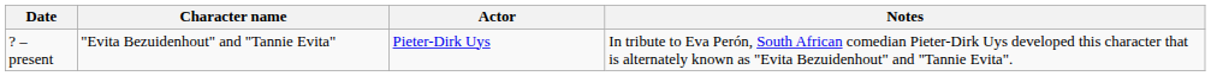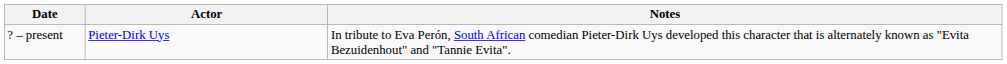- column: Character name | "Evita Bezuidenhout" and "Tannie Evita"
